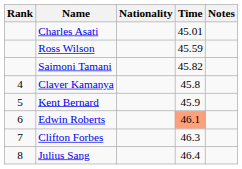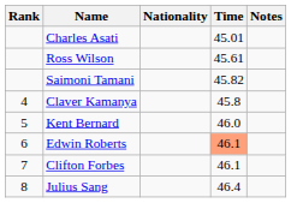Ross Wilson | Time: 45.59 -> 45.61
Kent Bernard | Time: 45.9 -> 46.0
Clifton Forbes | Time: 46.3 -> 46.1
